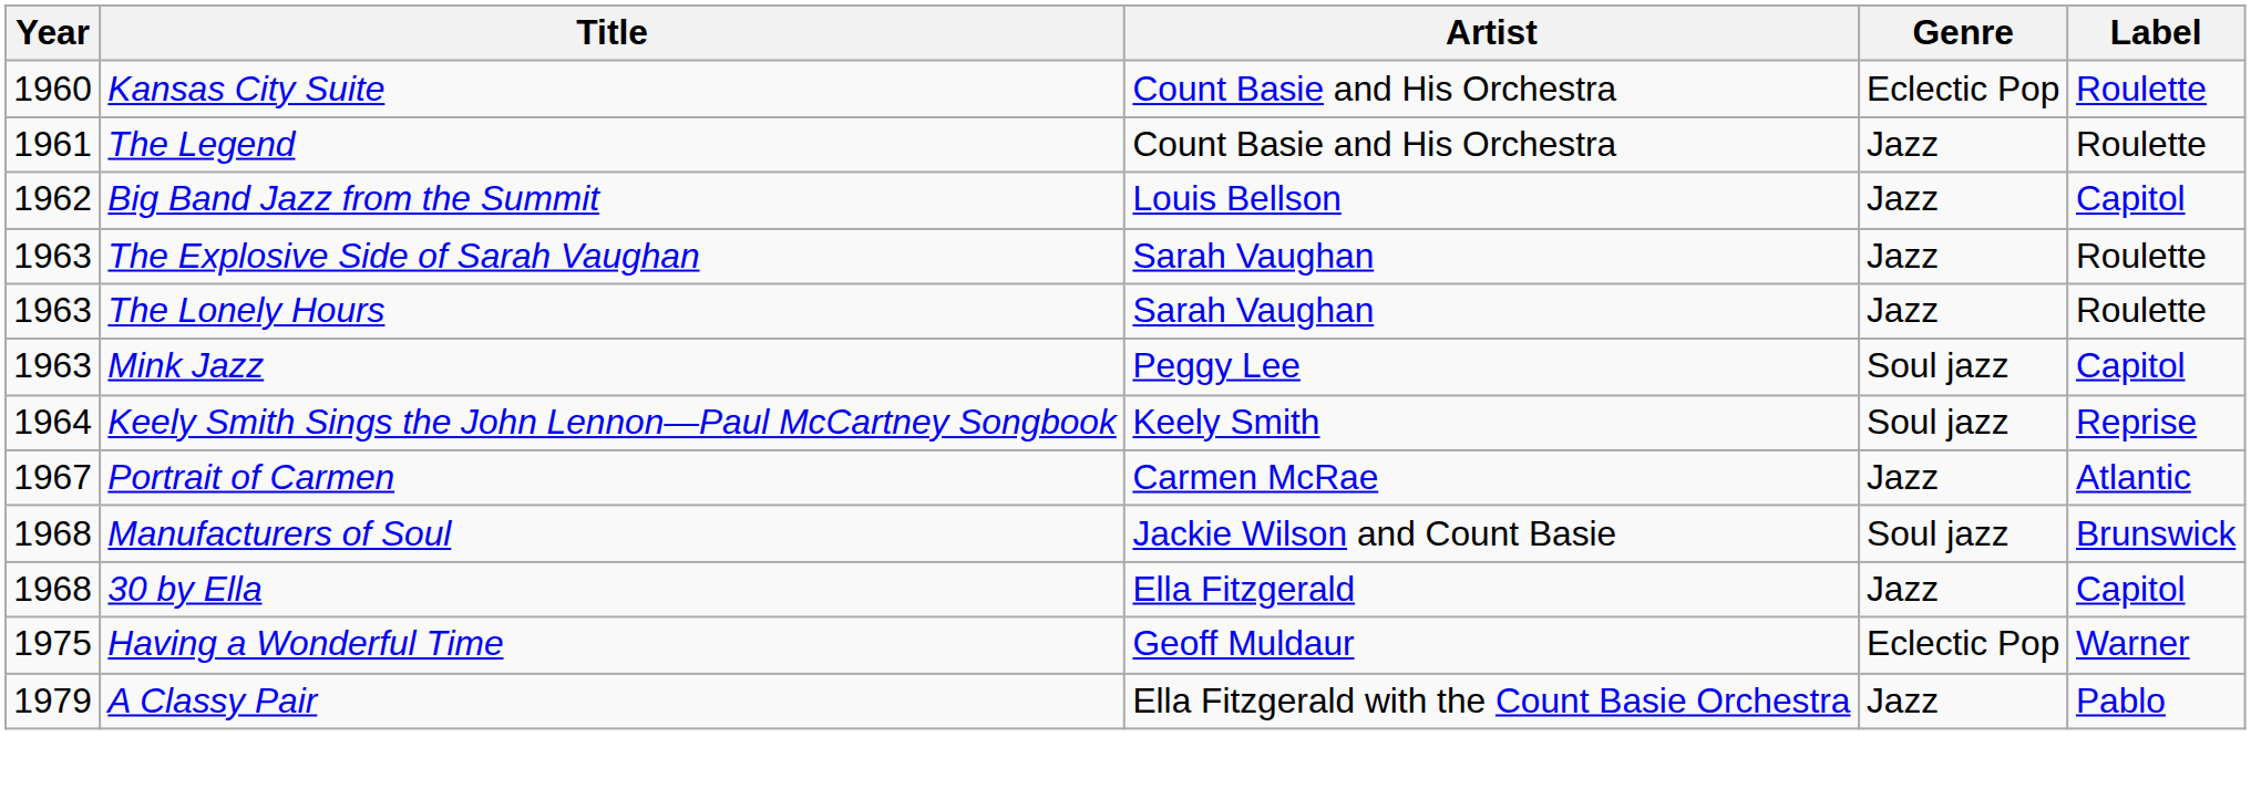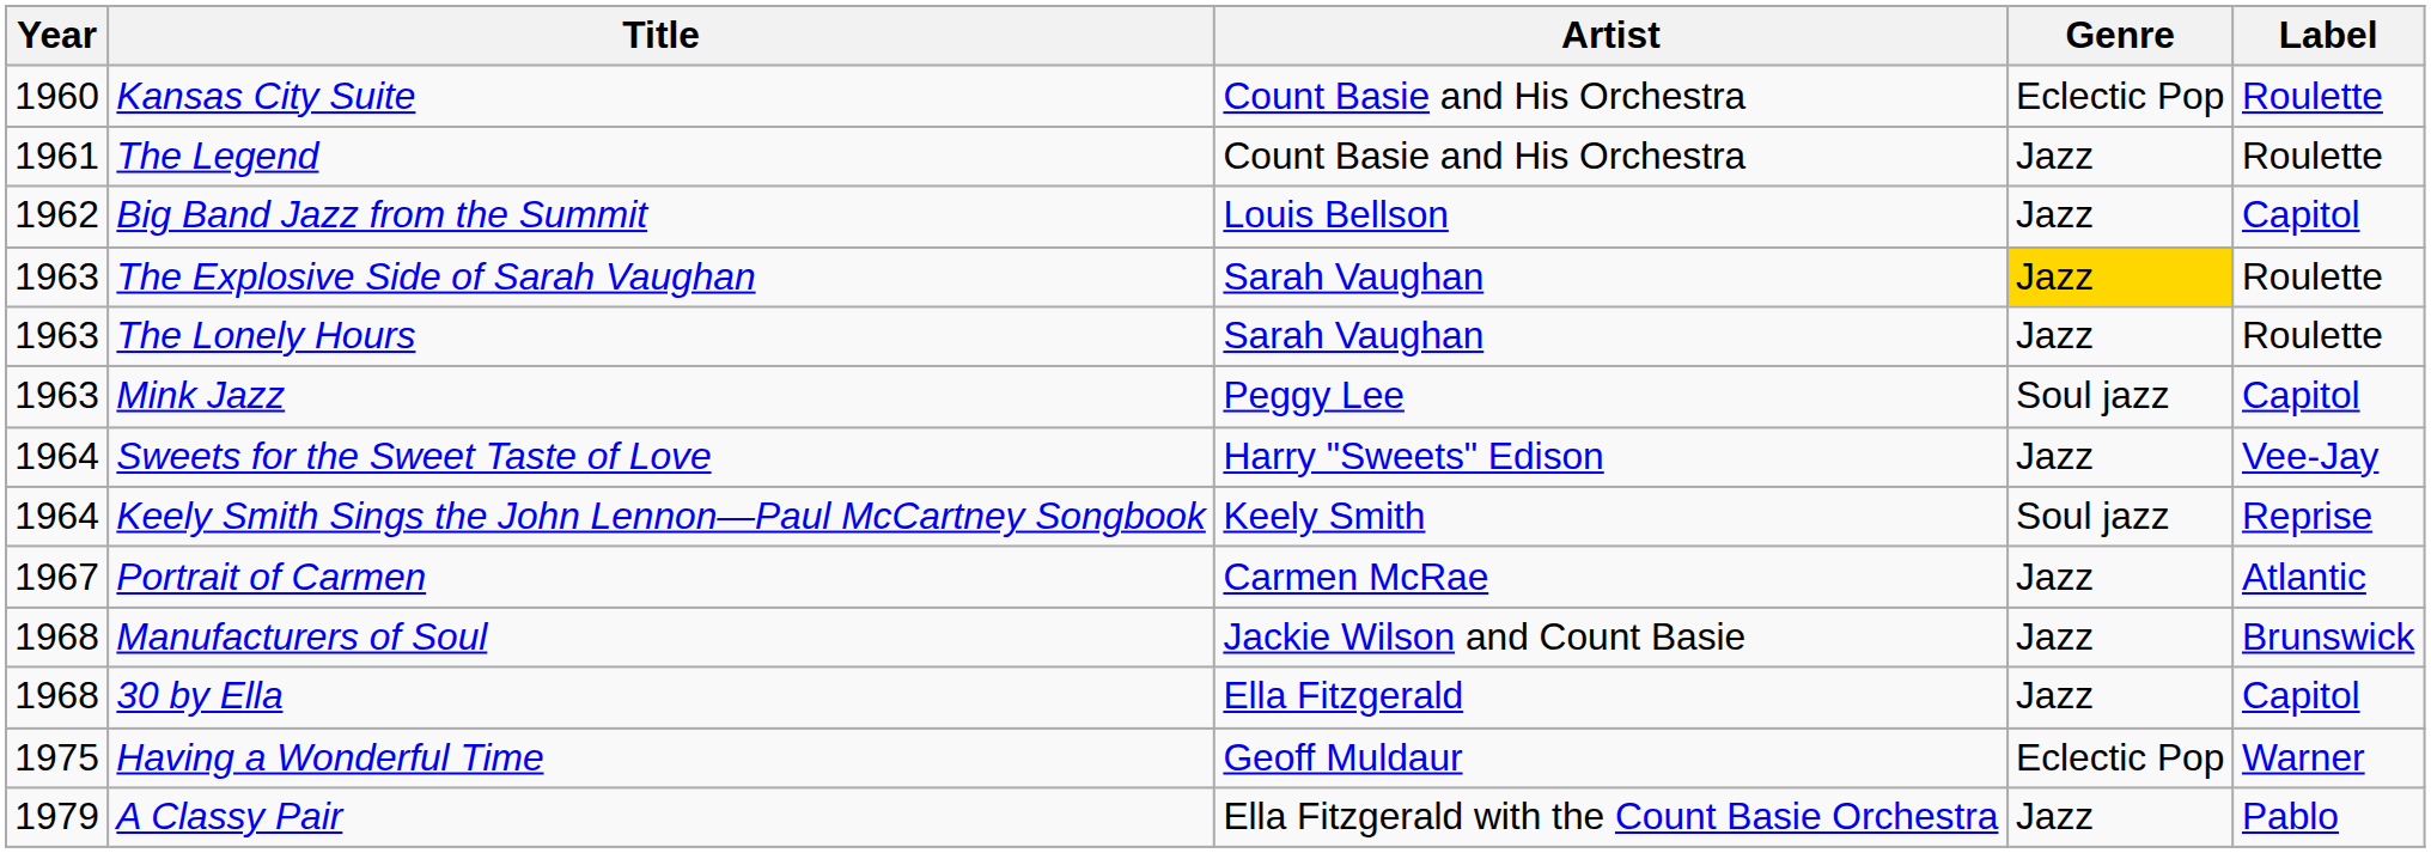The Explosive Side of Sarah Vaughan | Genre: no background -> gold background
+ row: 1964 | Sweets for the Sweet Taste of Love | Harry "Sweets" Edison | Jazz | Vee-Jay
Manufacturers of Soul | Genre: Soul jazz -> Jazz
